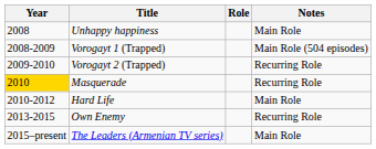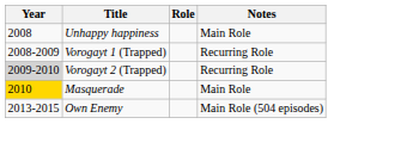Vorogayt 1 (Trapped) | Notes: Main Role (504 episodes) -> Recurring Role
Vorogayt 2 (Trapped) | Year: no background -> lightgrey background
Masquerade | Notes: Recurring Role -> Main Role
- row: 2010-2012 | Hard Life | Main Role
Own Enemy | Notes: Recurring Role -> Main Role (504 episodes)
- row: 2015–present | The Leaders (Armenian TV series) | Main Role
